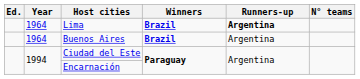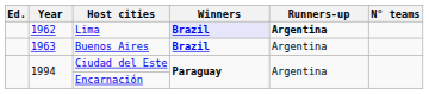Lima | Year: 1964 -> 1962
Lima | Winners: no background -> lavender background
Buenos Aires | Year: 1964 -> 1963
